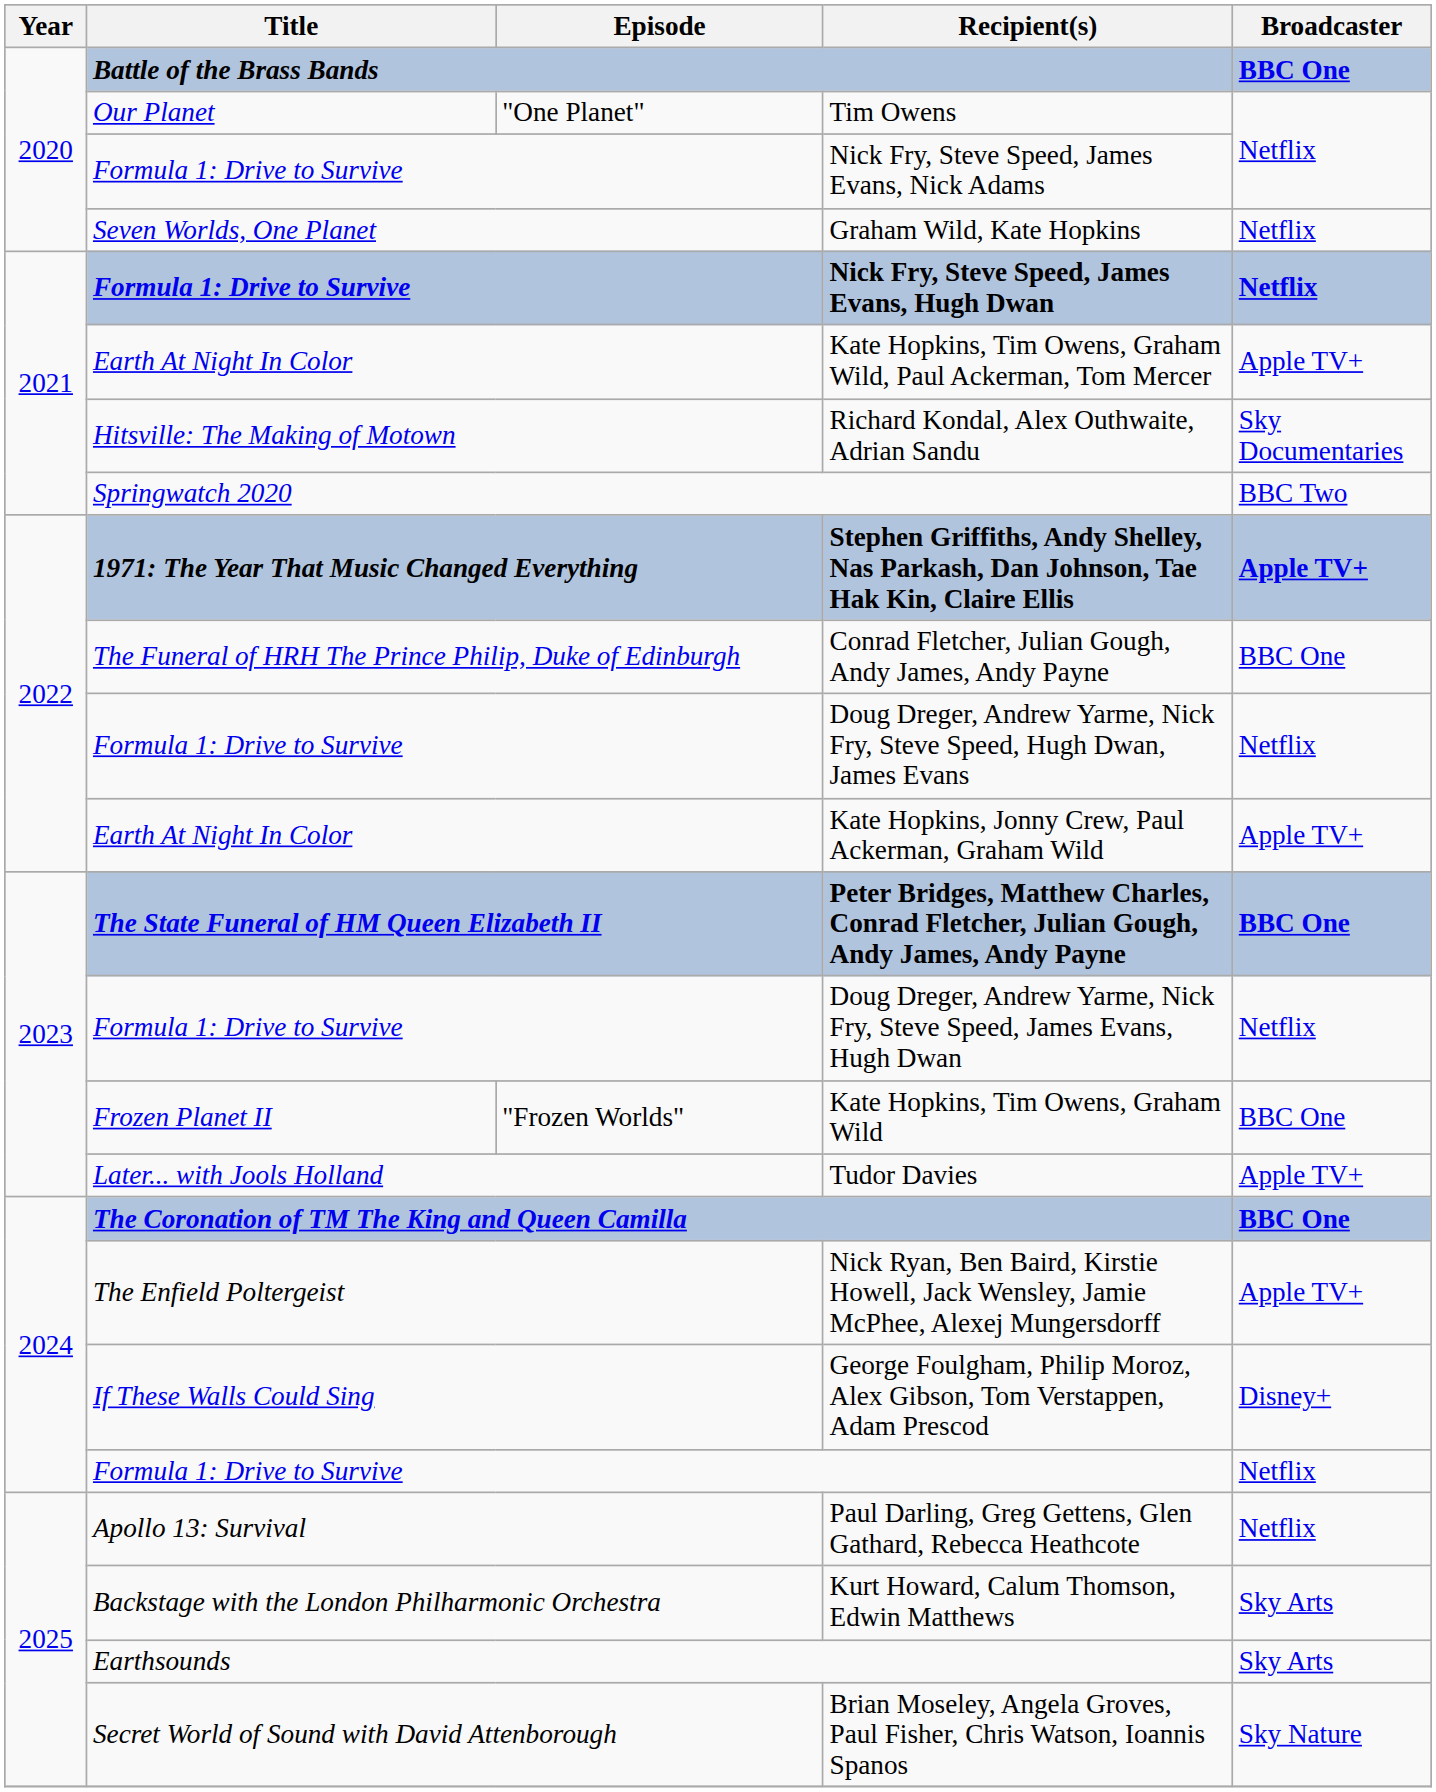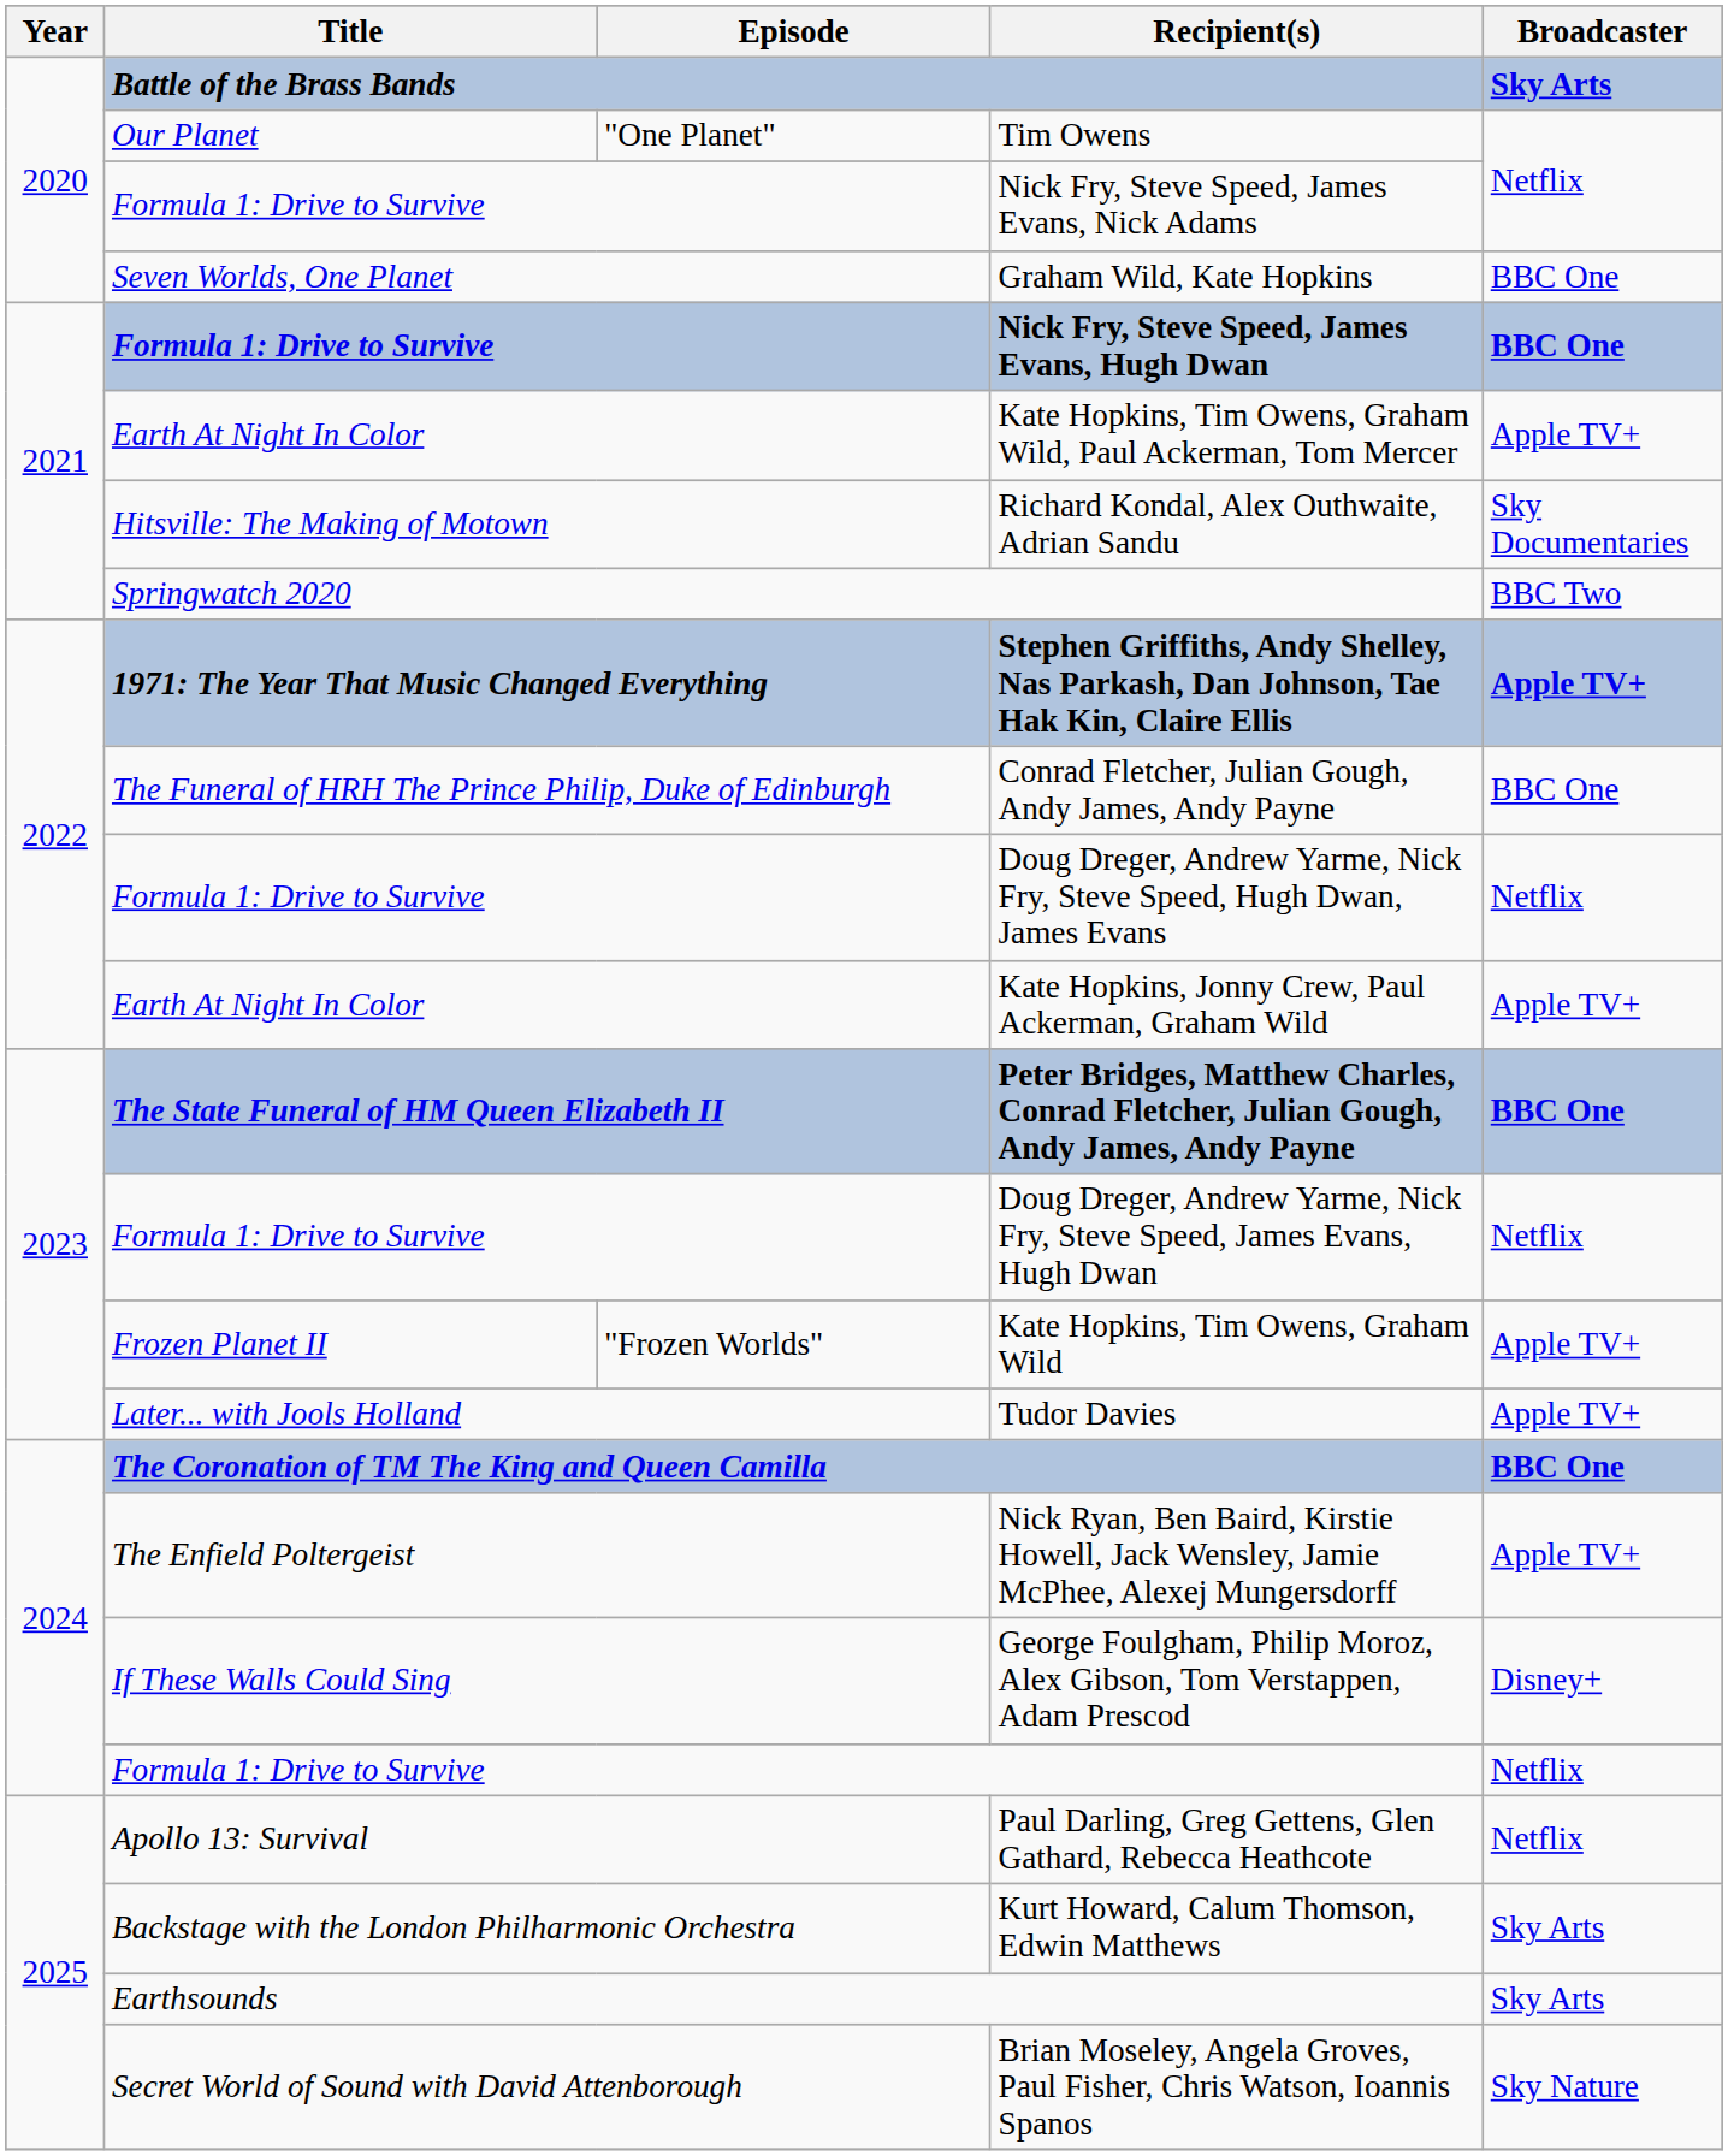Battle of the Brass Bands | Broadcaster: BBC One -> Sky Arts
Graham Wild, Kate Hopkins | Broadcaster: Netflix -> BBC One
Nick Fry, Steve Speed, James Evans, Hugh Dwan | Broadcaster: Netflix -> BBC One
Kate Hopkins, Tim Owens, Graham Wild | Broadcaster: BBC One -> Apple TV+
